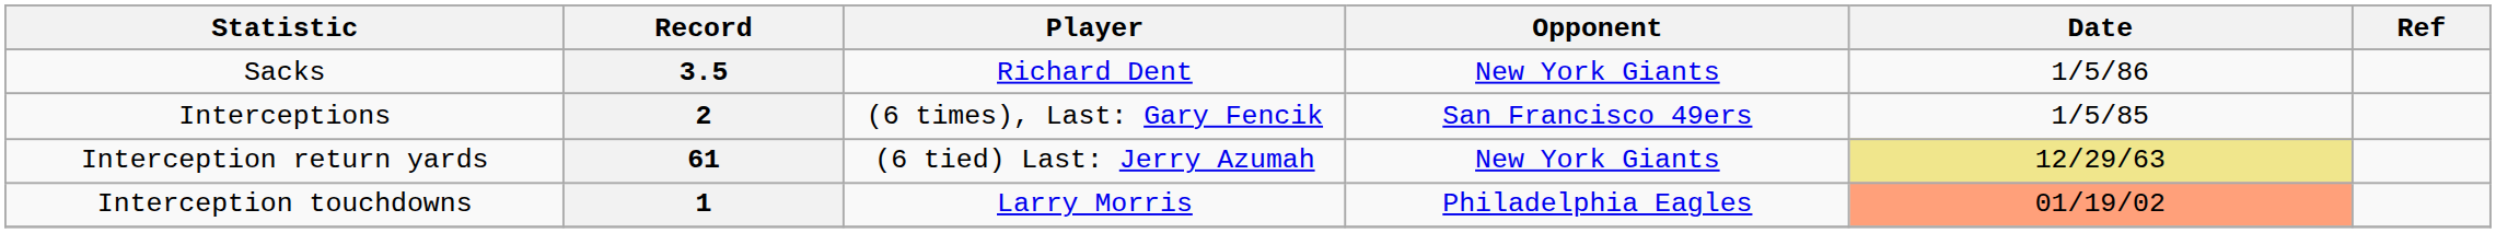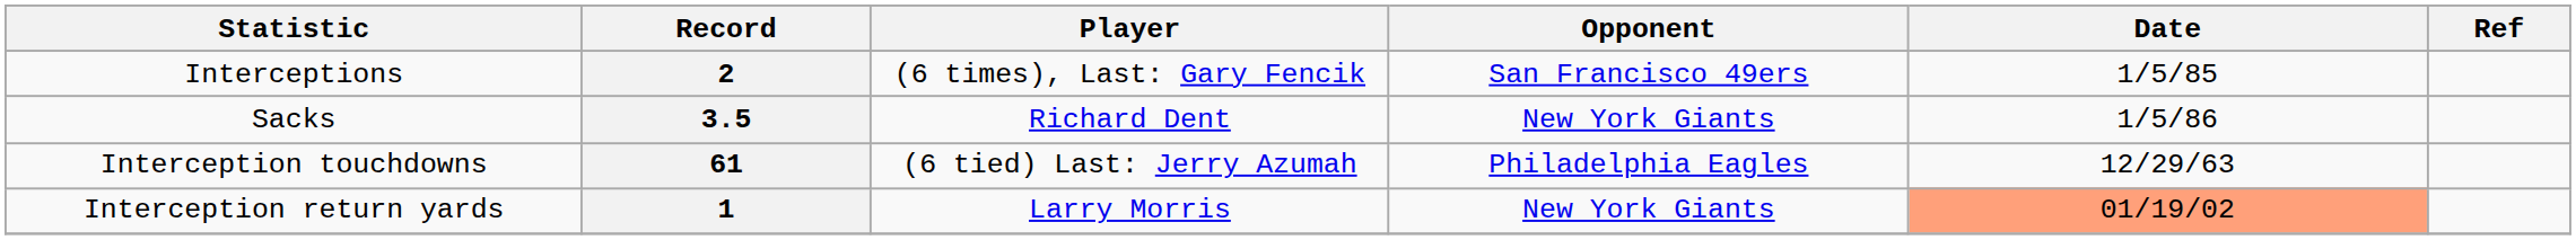rows swapped: 3.5 <-> 2
61 | Statistic: Interception return yards -> Interception touchdowns
61 | Opponent: New York Giants -> Philadelphia Eagles
61 | Date: khaki background -> no background
1 | Statistic: Interception touchdowns -> Interception return yards
1 | Opponent: Philadelphia Eagles -> New York Giants
